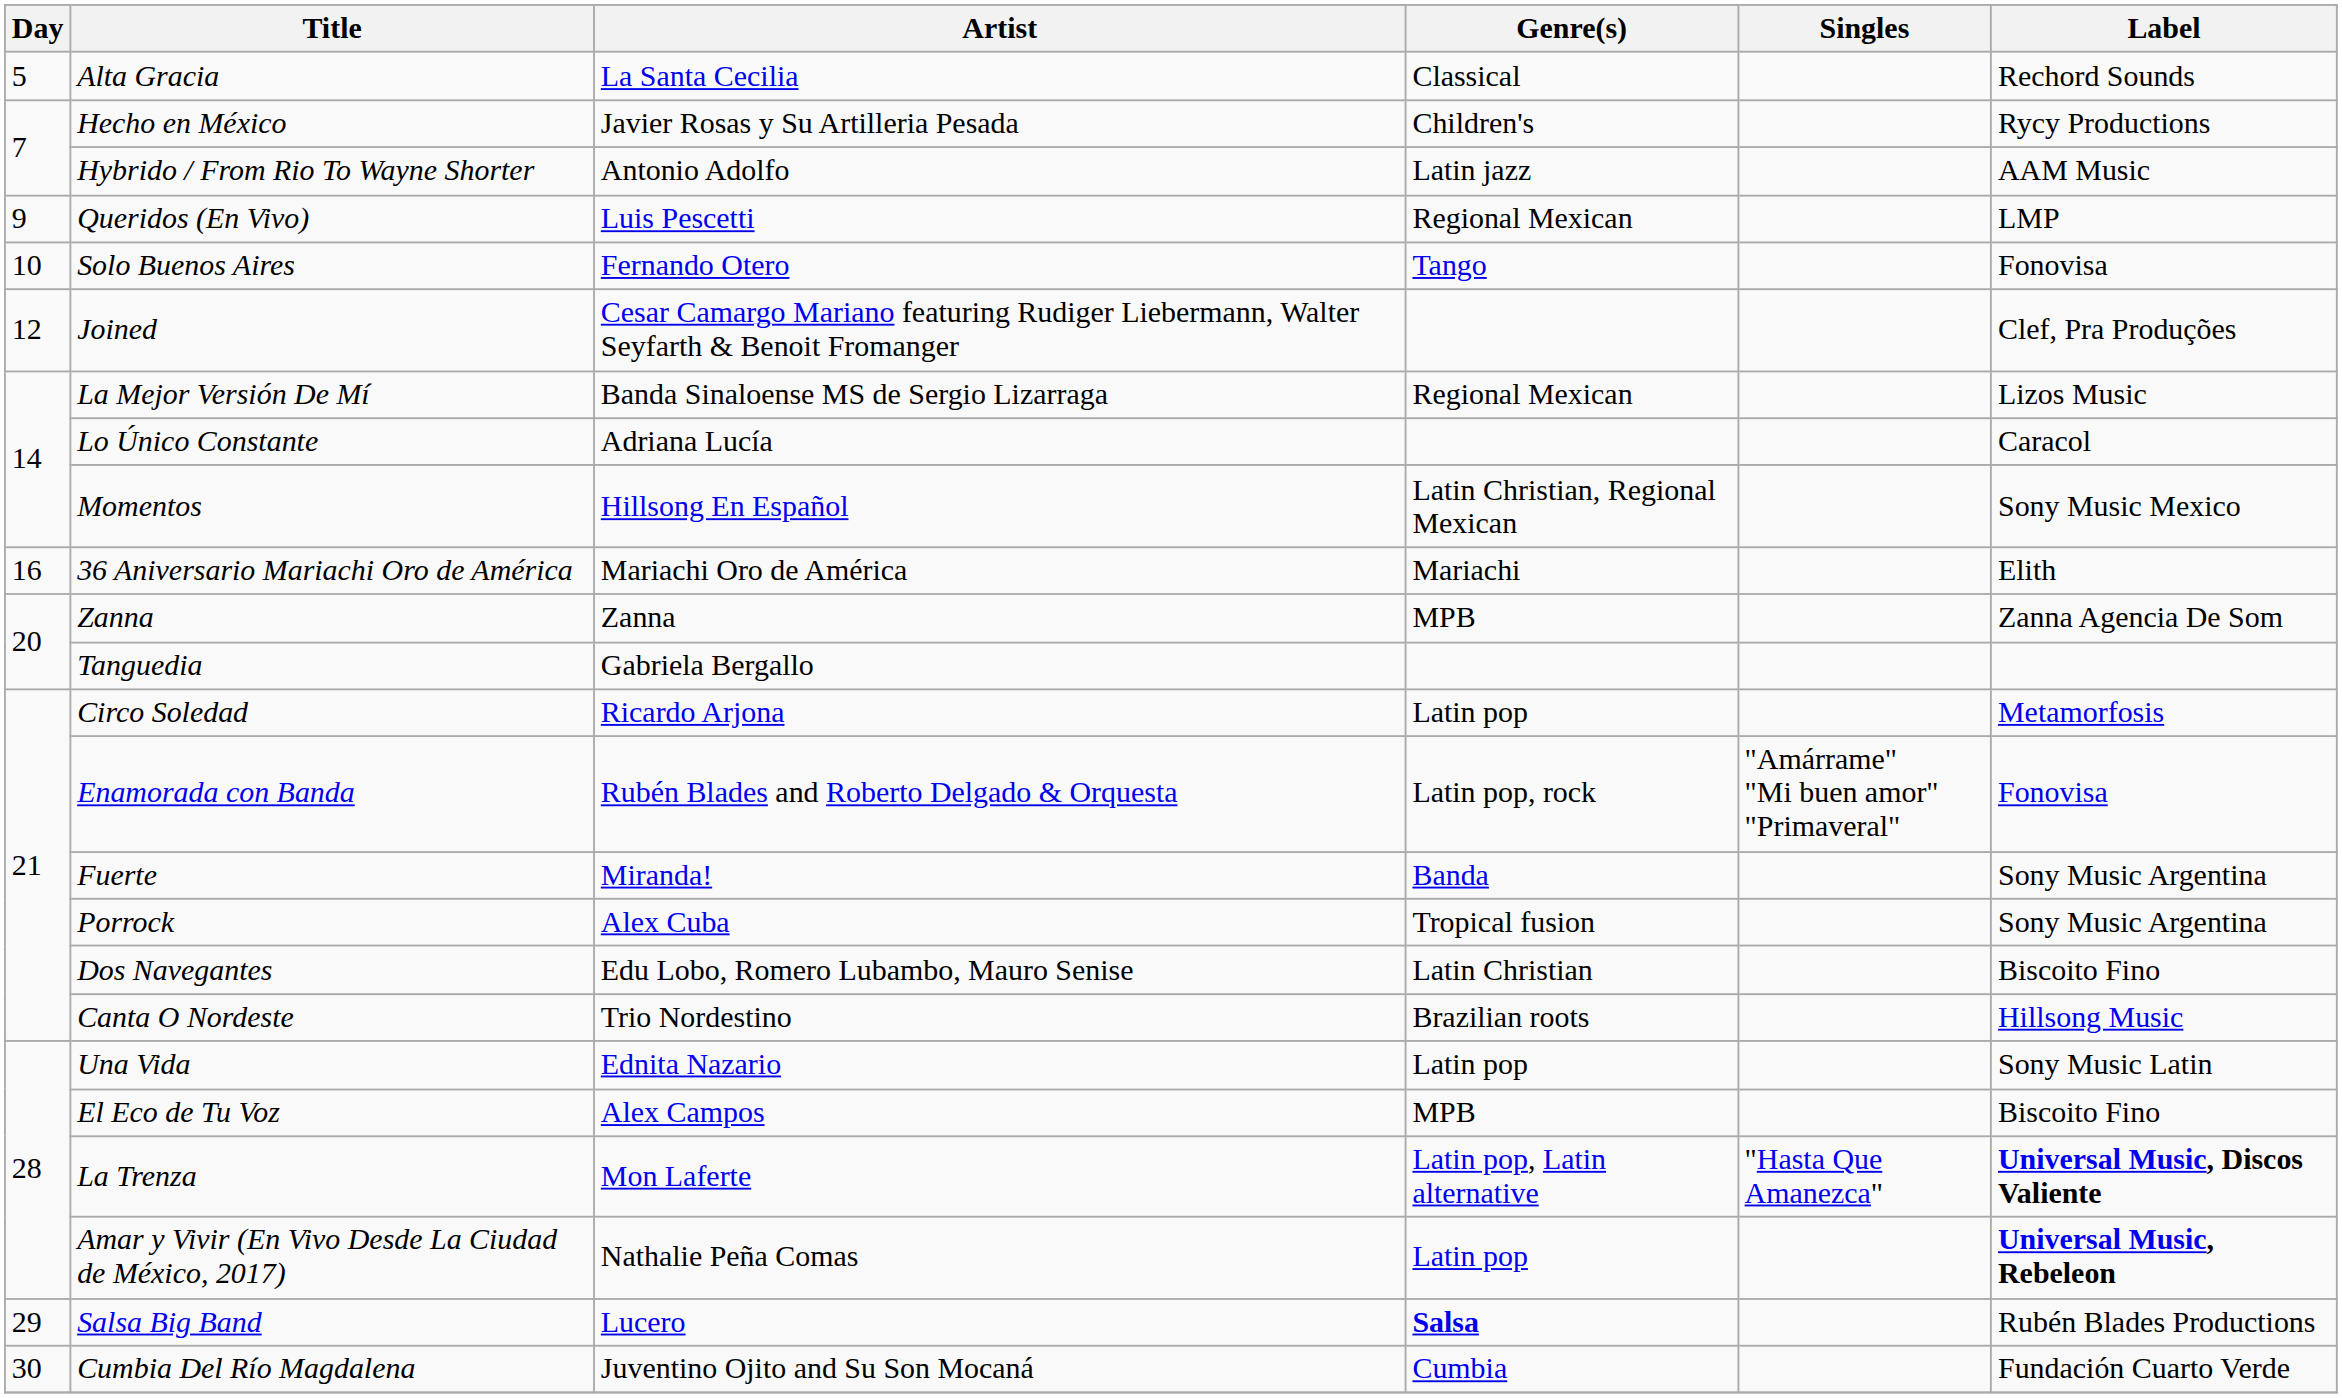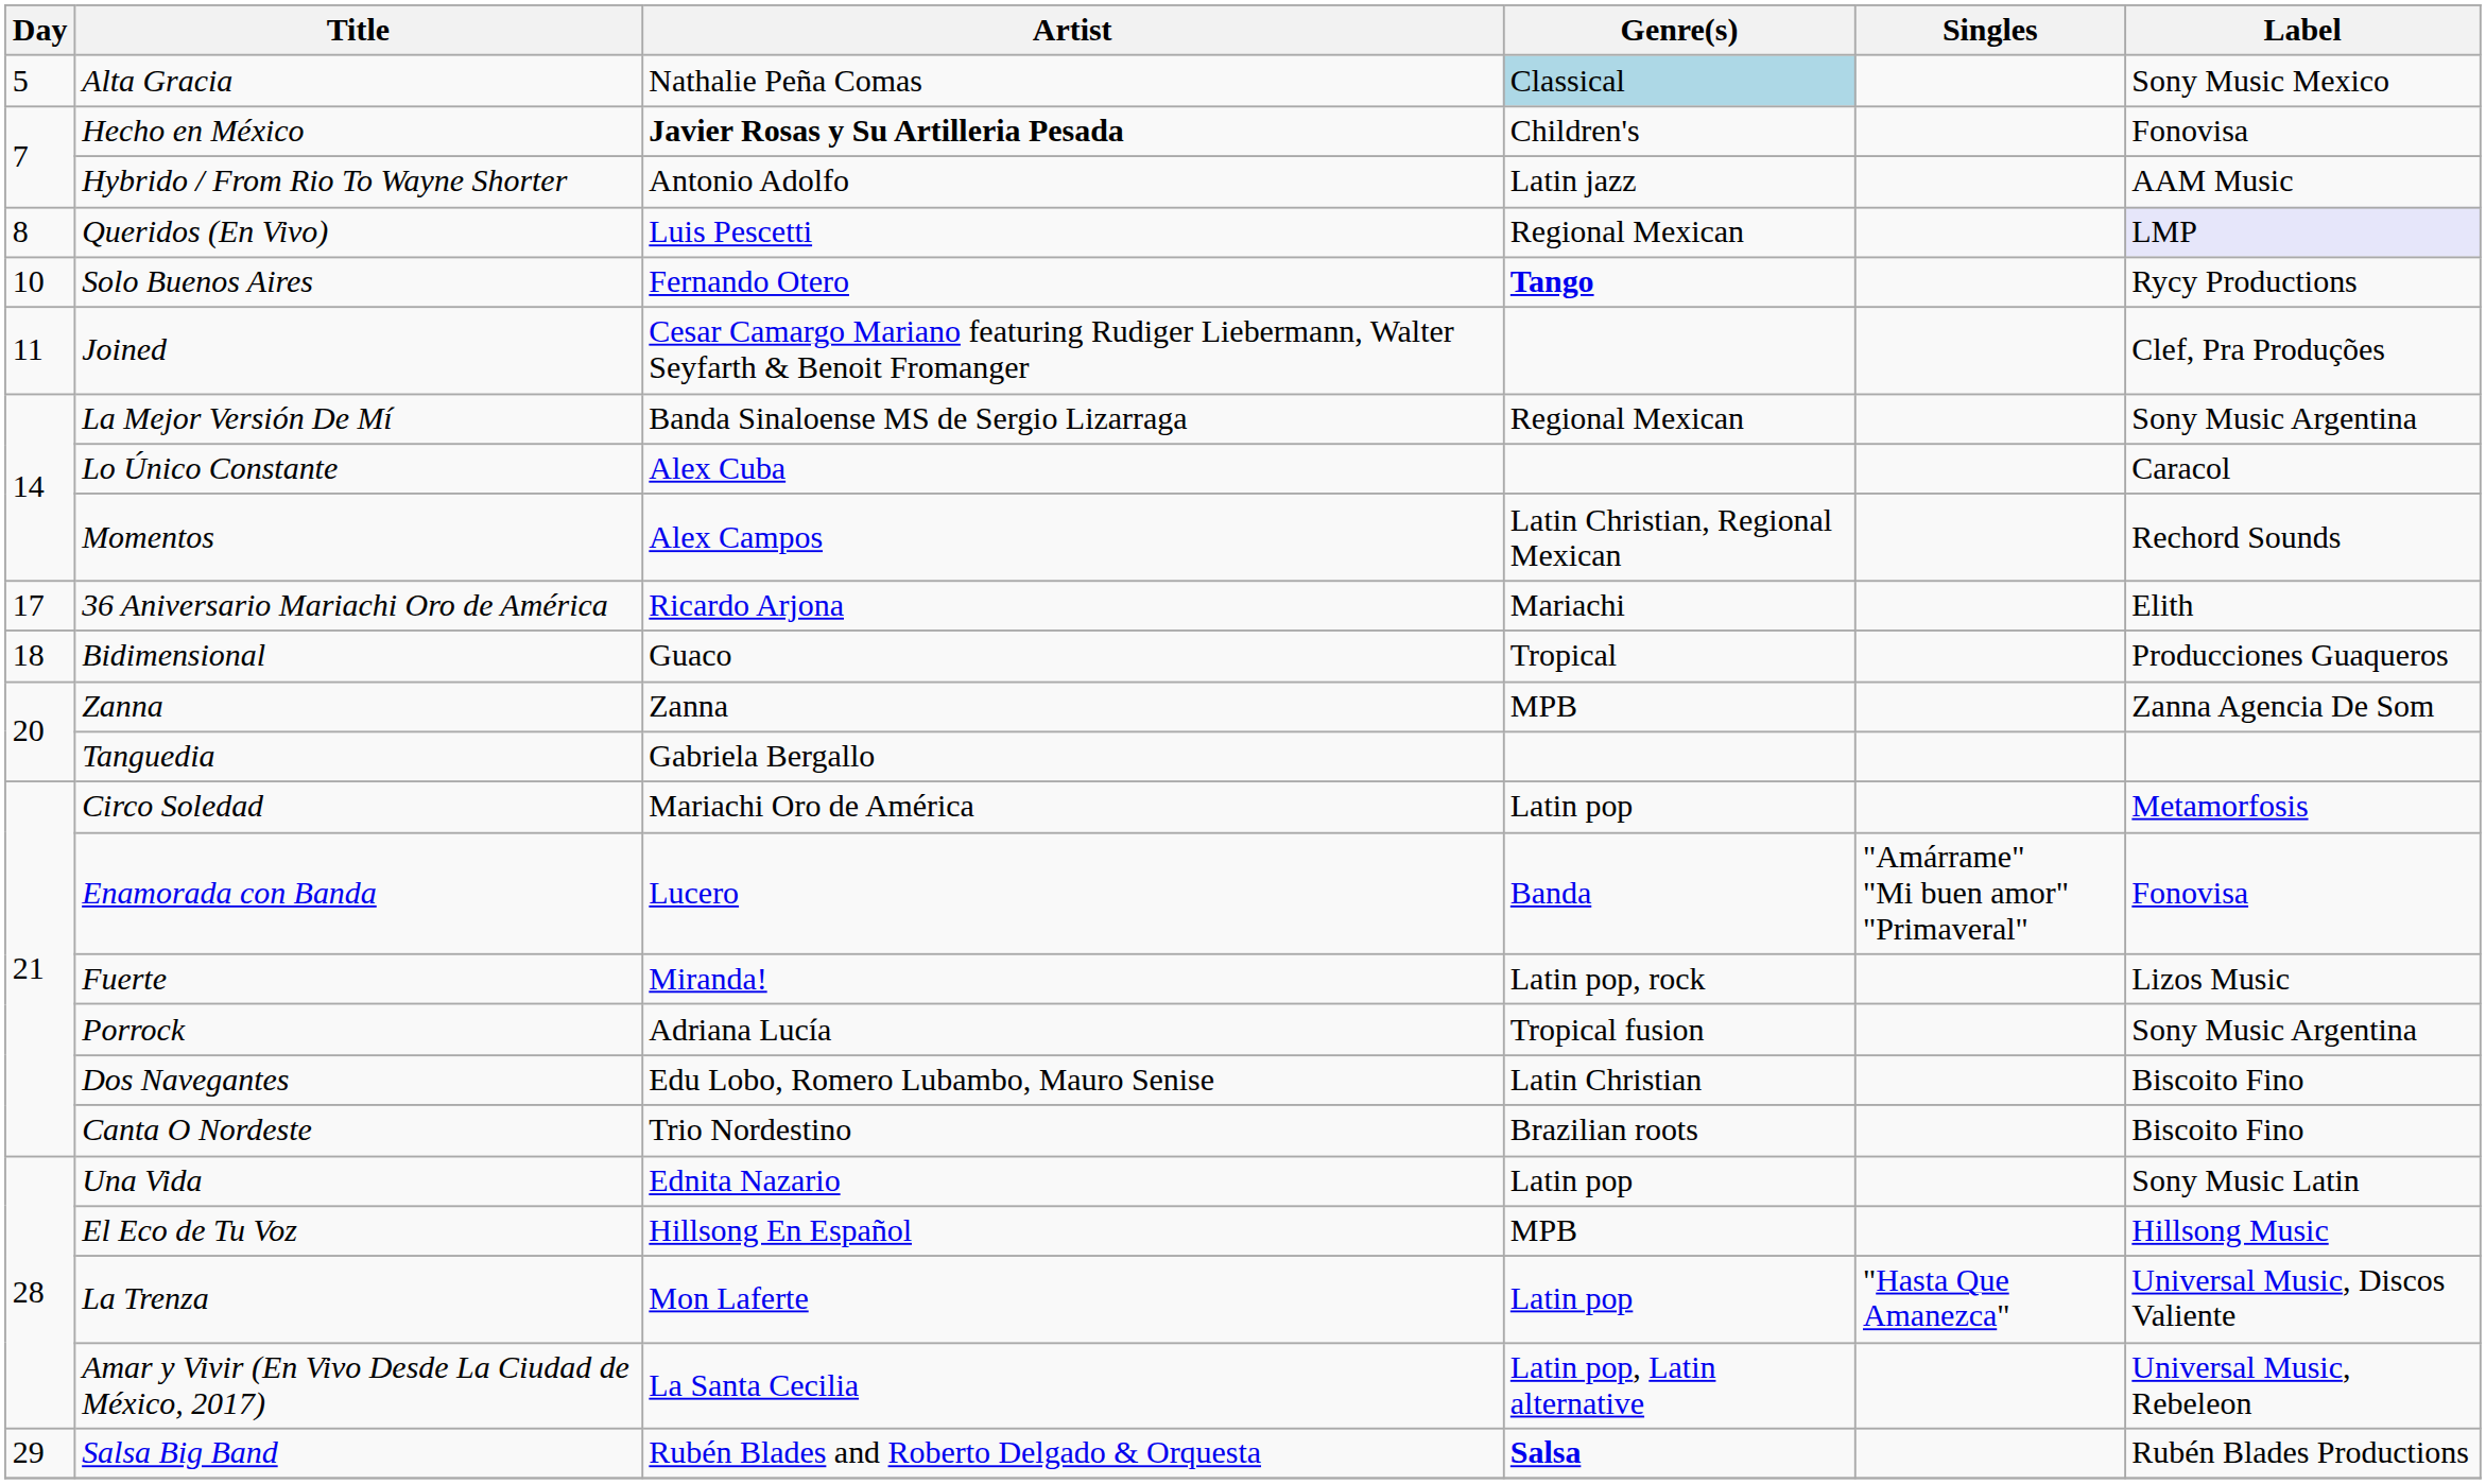Alta Gracia | Artist: La Santa Cecilia -> Nathalie Peña Comas
Alta Gracia | Genre(s): no background -> lightblue background
Alta Gracia | Label: Rechord Sounds -> Sony Music Mexico
Hecho en México | Artist: normal -> bold
Hecho en México | Label: Rycy Productions -> Fonovisa
Queridos (En Vivo) | Day: 9 -> 8
Queridos (En Vivo) | Label: no background -> lavender background
Solo Buenos Aires | Genre(s): normal -> bold
Solo Buenos Aires | Label: Fonovisa -> Rycy Productions
Joined | Day: 12 -> 11
La Mejor Versión De Mí | Label: Lizos Music -> Sony Music Argentina
Lo Único Constante | Artist: Adriana Lucía -> Alex Cuba
Momentos | Artist: Hillsong En Español -> Alex Campos
Momentos | Label: Sony Music Mexico -> Rechord Sounds
36 Aniversario Mariachi Oro de América | Day: 16 -> 17
36 Aniversario Mariachi Oro de América | Artist: Mariachi Oro de América -> Ricardo Arjona
+ row: 18 | Bidimensional | Guaco | Tropical | Producciones Guaqueros
Circo Soledad | Artist: Ricardo Arjona -> Mariachi Oro de América
Enamorada con Banda | Artist: Rubén Blades and Roberto Delgado & Orquesta -> Lucero
Enamorada con Banda | Genre(s): Latin pop, rock -> Banda
Fuerte | Genre(s): Banda -> Latin pop, rock
Fuerte | Label: Sony Music Argentina -> Lizos Music
Porrock | Artist: Alex Cuba -> Adriana Lucía
Canta O Nordeste | Label: Hillsong Music -> Biscoito Fino
El Eco de Tu Voz | Artist: Alex Campos -> Hillsong En Español
El Eco de Tu Voz | Label: Biscoito Fino -> Hillsong Music
La Trenza | Genre(s): Latin pop, Latin alternative -> Latin pop
La Trenza | Label: bold -> normal
Amar y Vivir (En Vivo Desde La Ciudad de México, 2017) | Artist: Nathalie Peña Comas -> La Santa Cecilia
Amar y Vivir (En Vivo Desde La Ciudad de México, 2017) | Genre(s): Latin pop -> Latin pop, Latin alternative
Amar y Vivir (En Vivo Desde La Ciudad de México, 2017) | Label: bold -> normal
Salsa Big Band | Artist: Lucero -> Rubén Blades and Roberto Delgado & Orquesta
- row: 30 | Cumbia Del Río Magdalena | Juventino Ojito and Su Son Mocaná | Cumbia | Fundación Cuarto Verde
